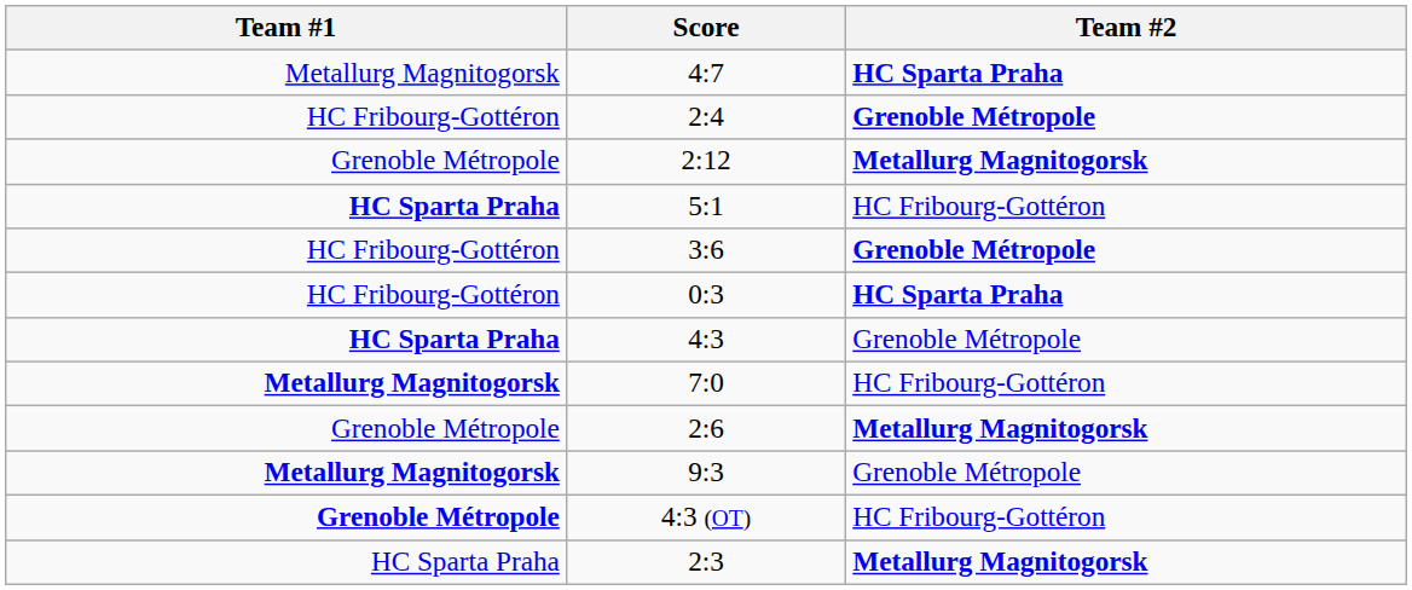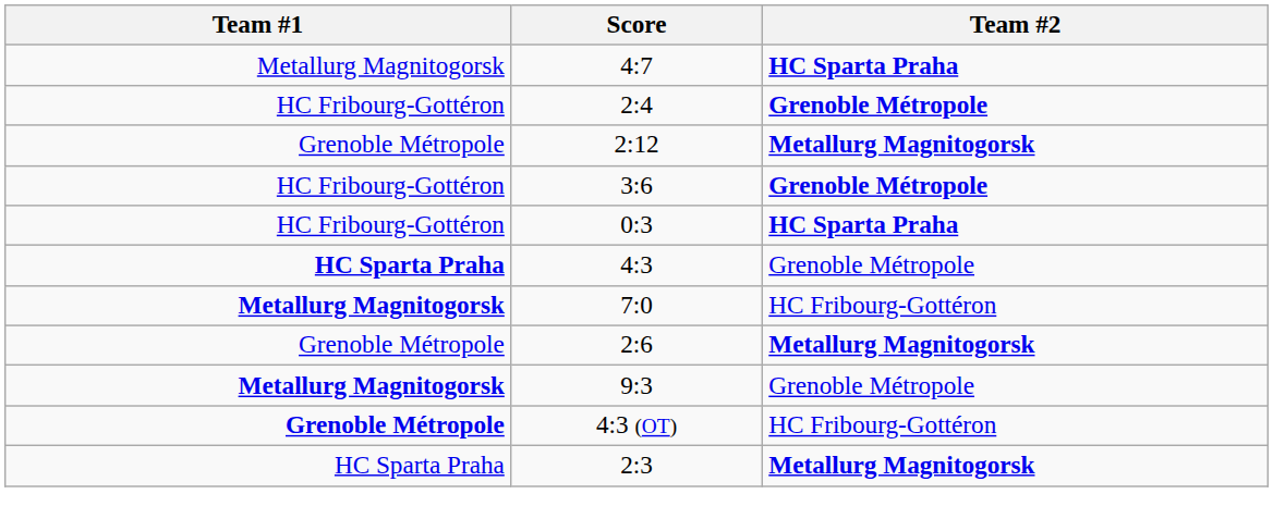- row: HC Sparta Praha | 5:1 | HC Fribourg-Gottéron
